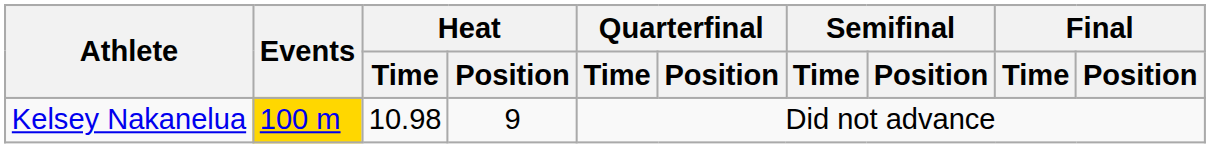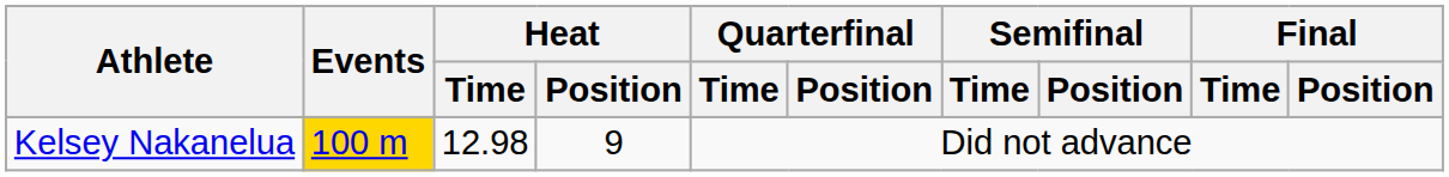Kelsey Nakanelua | Heat / Time: 10.98 -> 12.98
